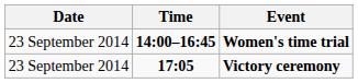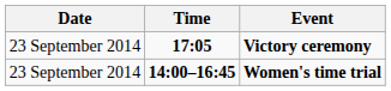rows swapped: Women's time trial <-> Victory ceremony
